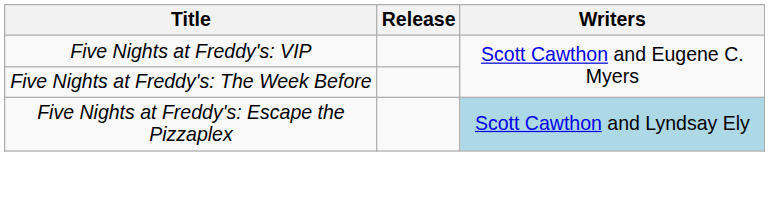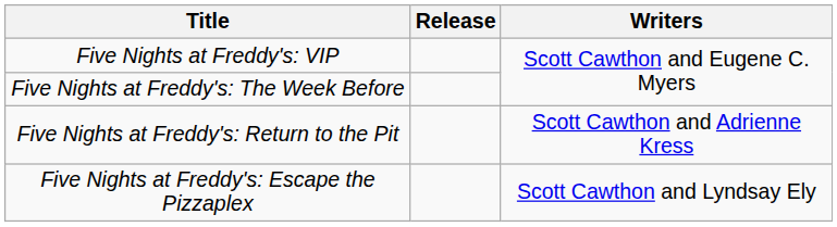+ row: Five Nights at Freddy's: Return to the Pit | Scott Cawthon and Adrienne Kress
Five Nights at Freddy's: Escape the Pizzaplex | Writers: lightblue background -> no background
